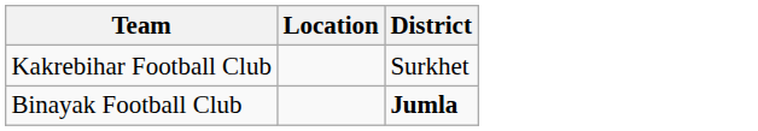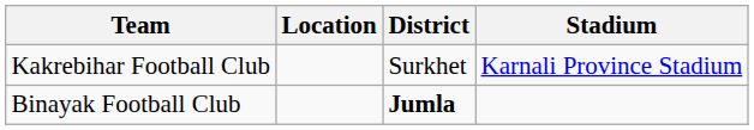+ column: Stadium | Karnali Province Stadium
